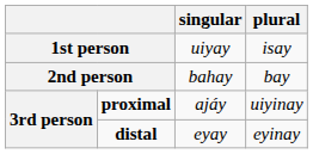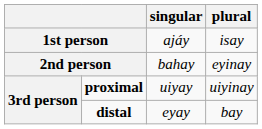1st person | singular: uiyay -> ajáy
2nd person | plural: bay -> eyinay
proximal | singular: ajáy -> uiyay
distal | plural: eyinay -> bay
